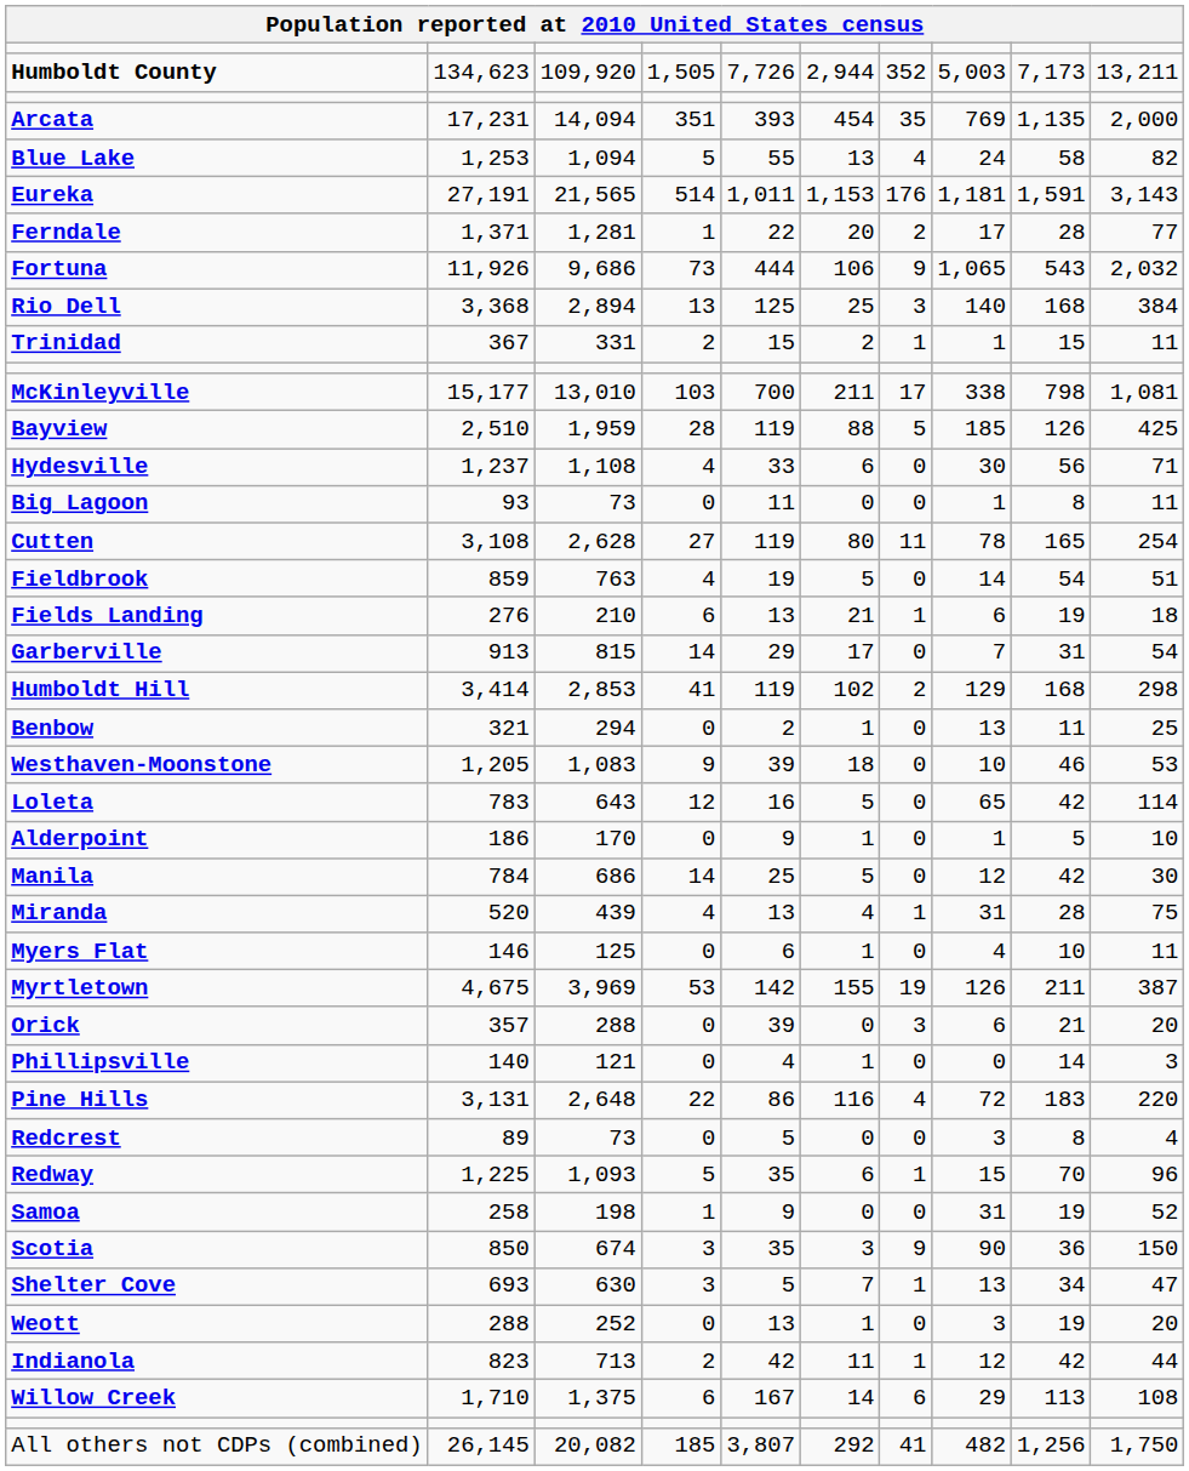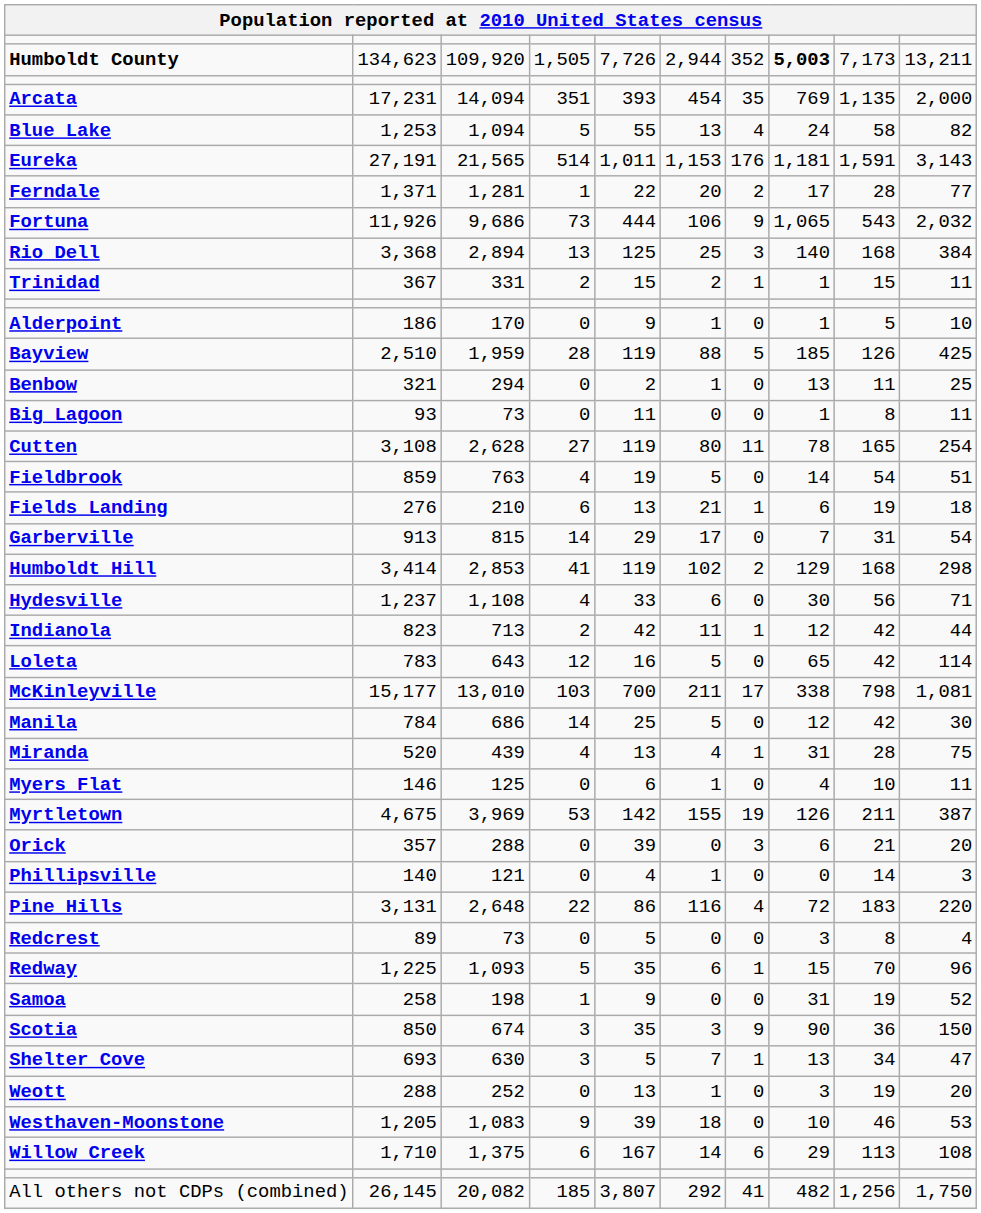Humboldt County | column 8: normal -> bold
rows swapped: Alderpoint <-> McKinleyville
rows swapped: Benbow <-> Hydesville
rows swapped: Indianola <-> Westhaven-Moonstone
